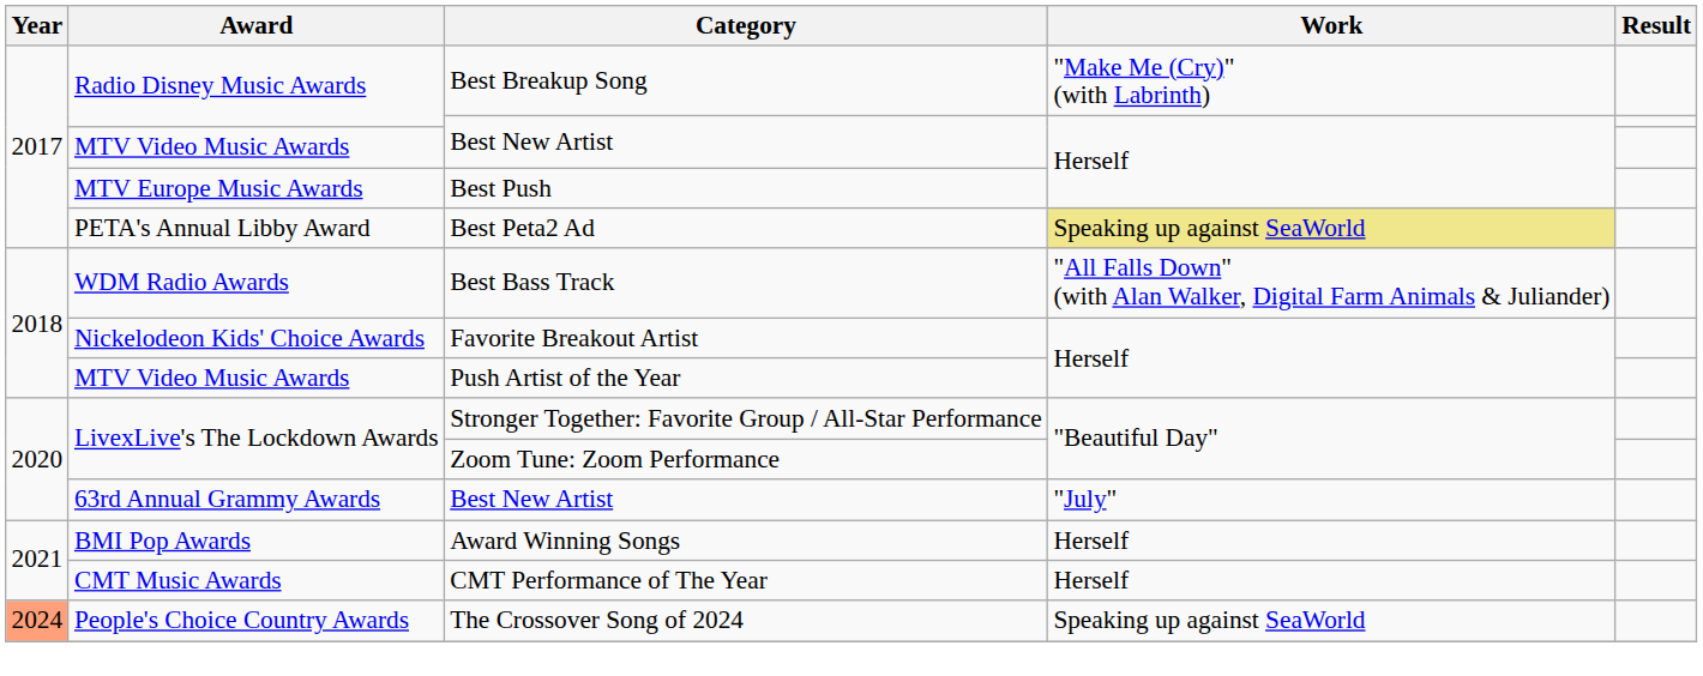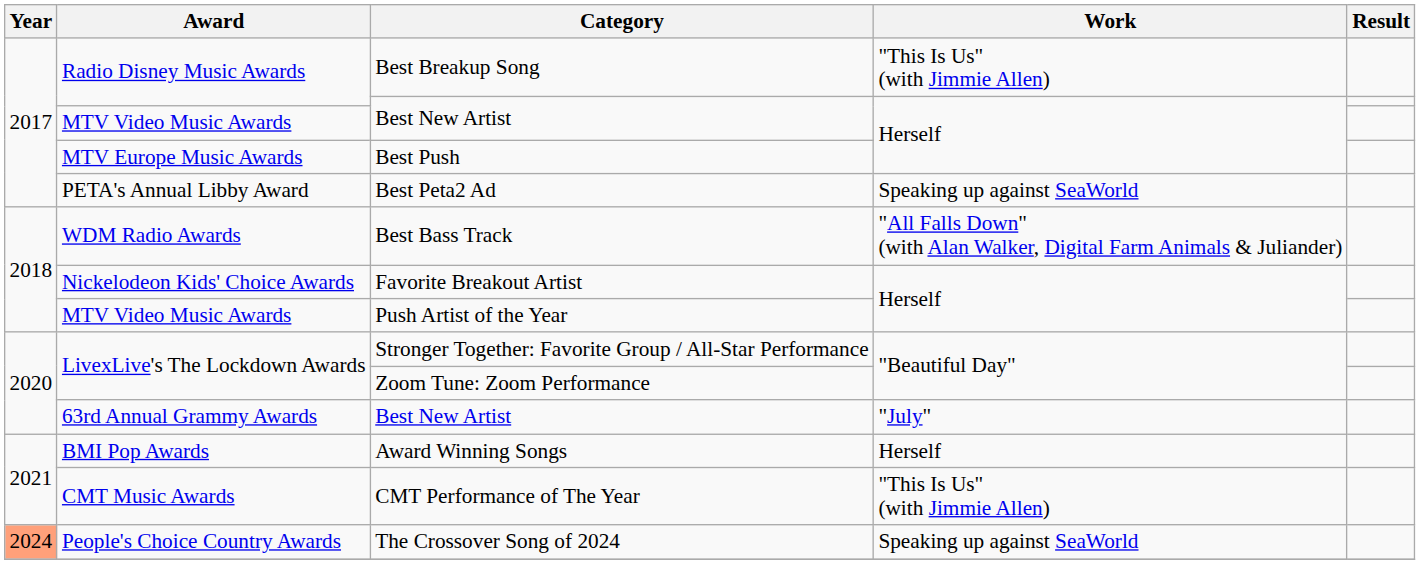Best Breakup Song | Work: "Make Me (Cry)" (with Labrinth) -> "This Is Us" (with Jimmie Allen)
Best Peta2 Ad | Work: khaki background -> no background
CMT Performance of The Year | Work: Herself -> "This Is Us" (with Jimmie Allen)
